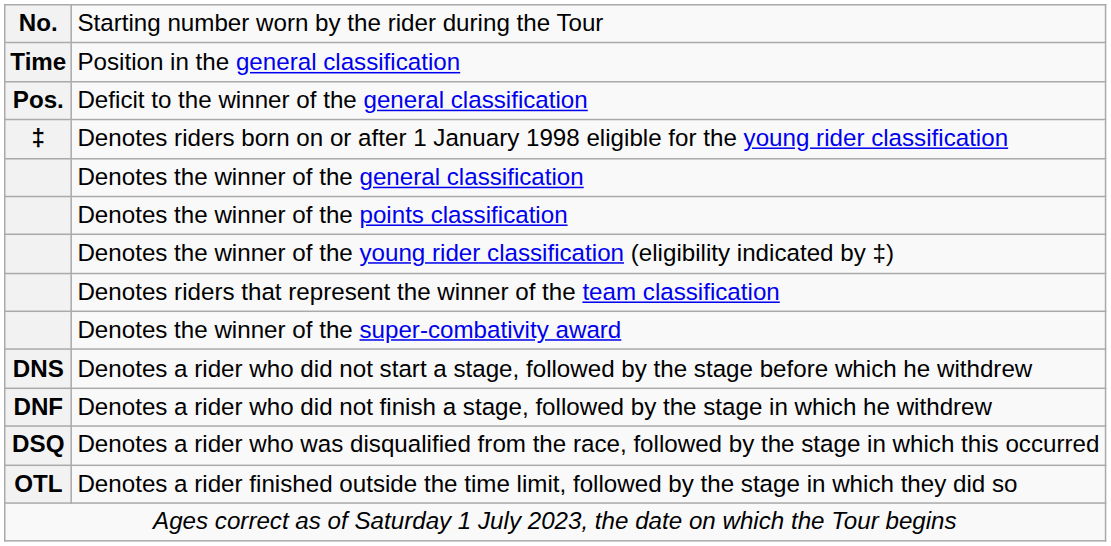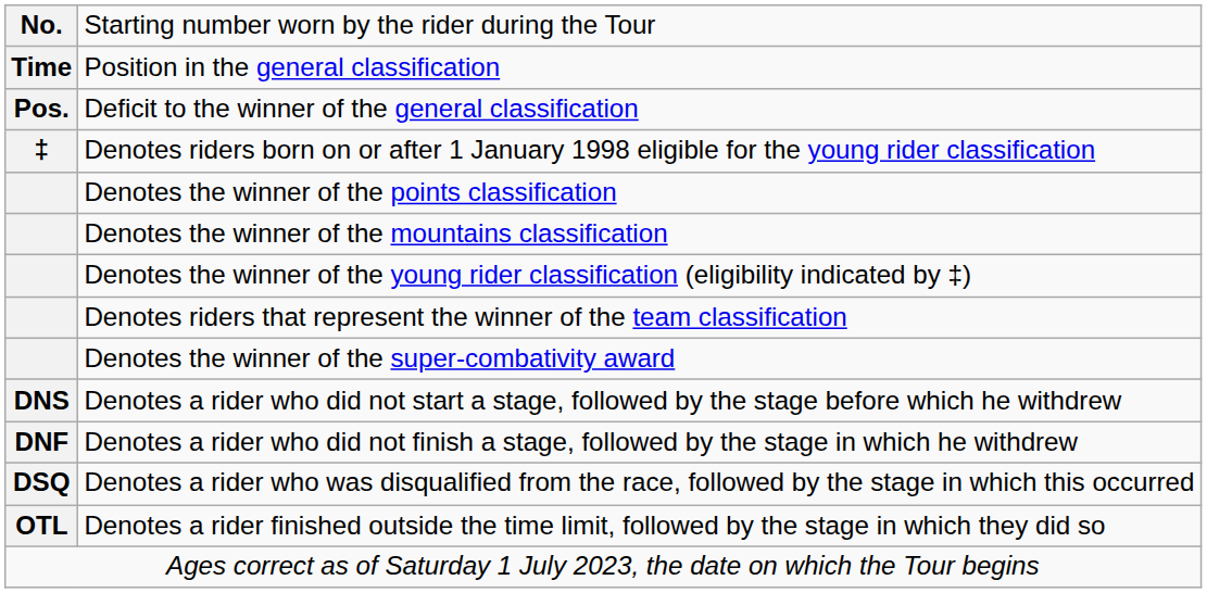- row: Denotes the winner of the general classification
+ row: Denotes the winner of the mountains classification
